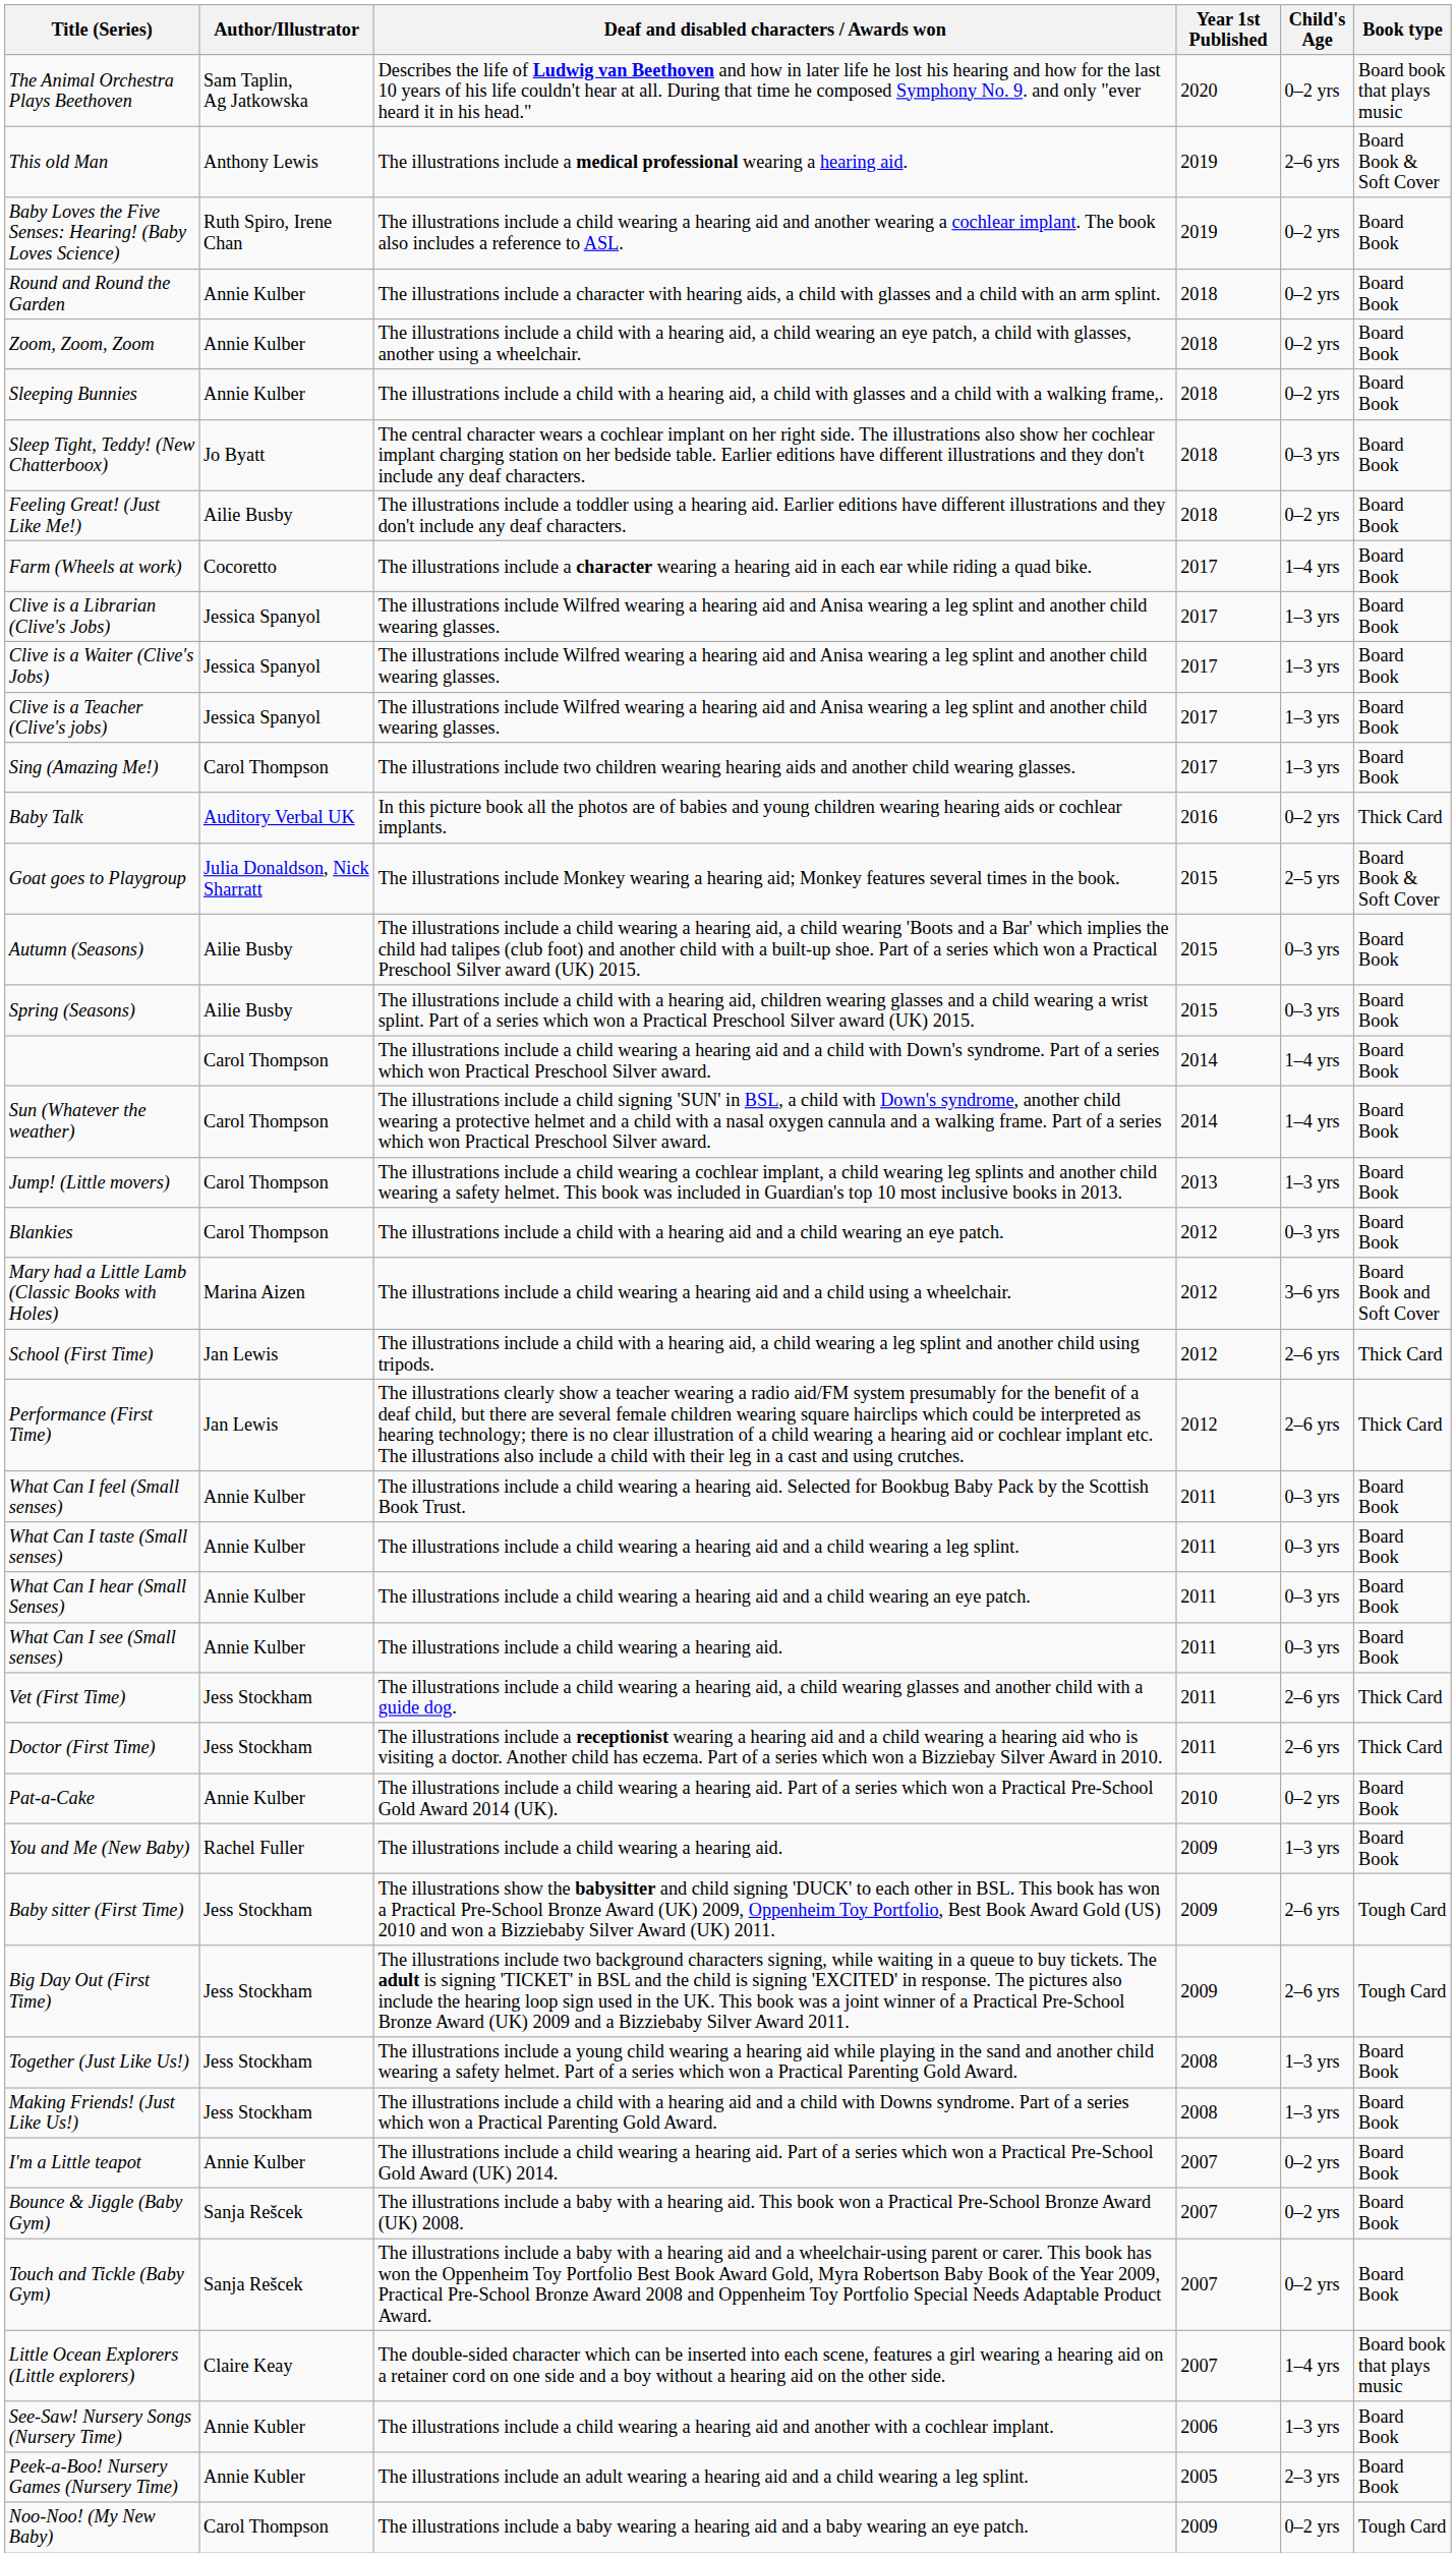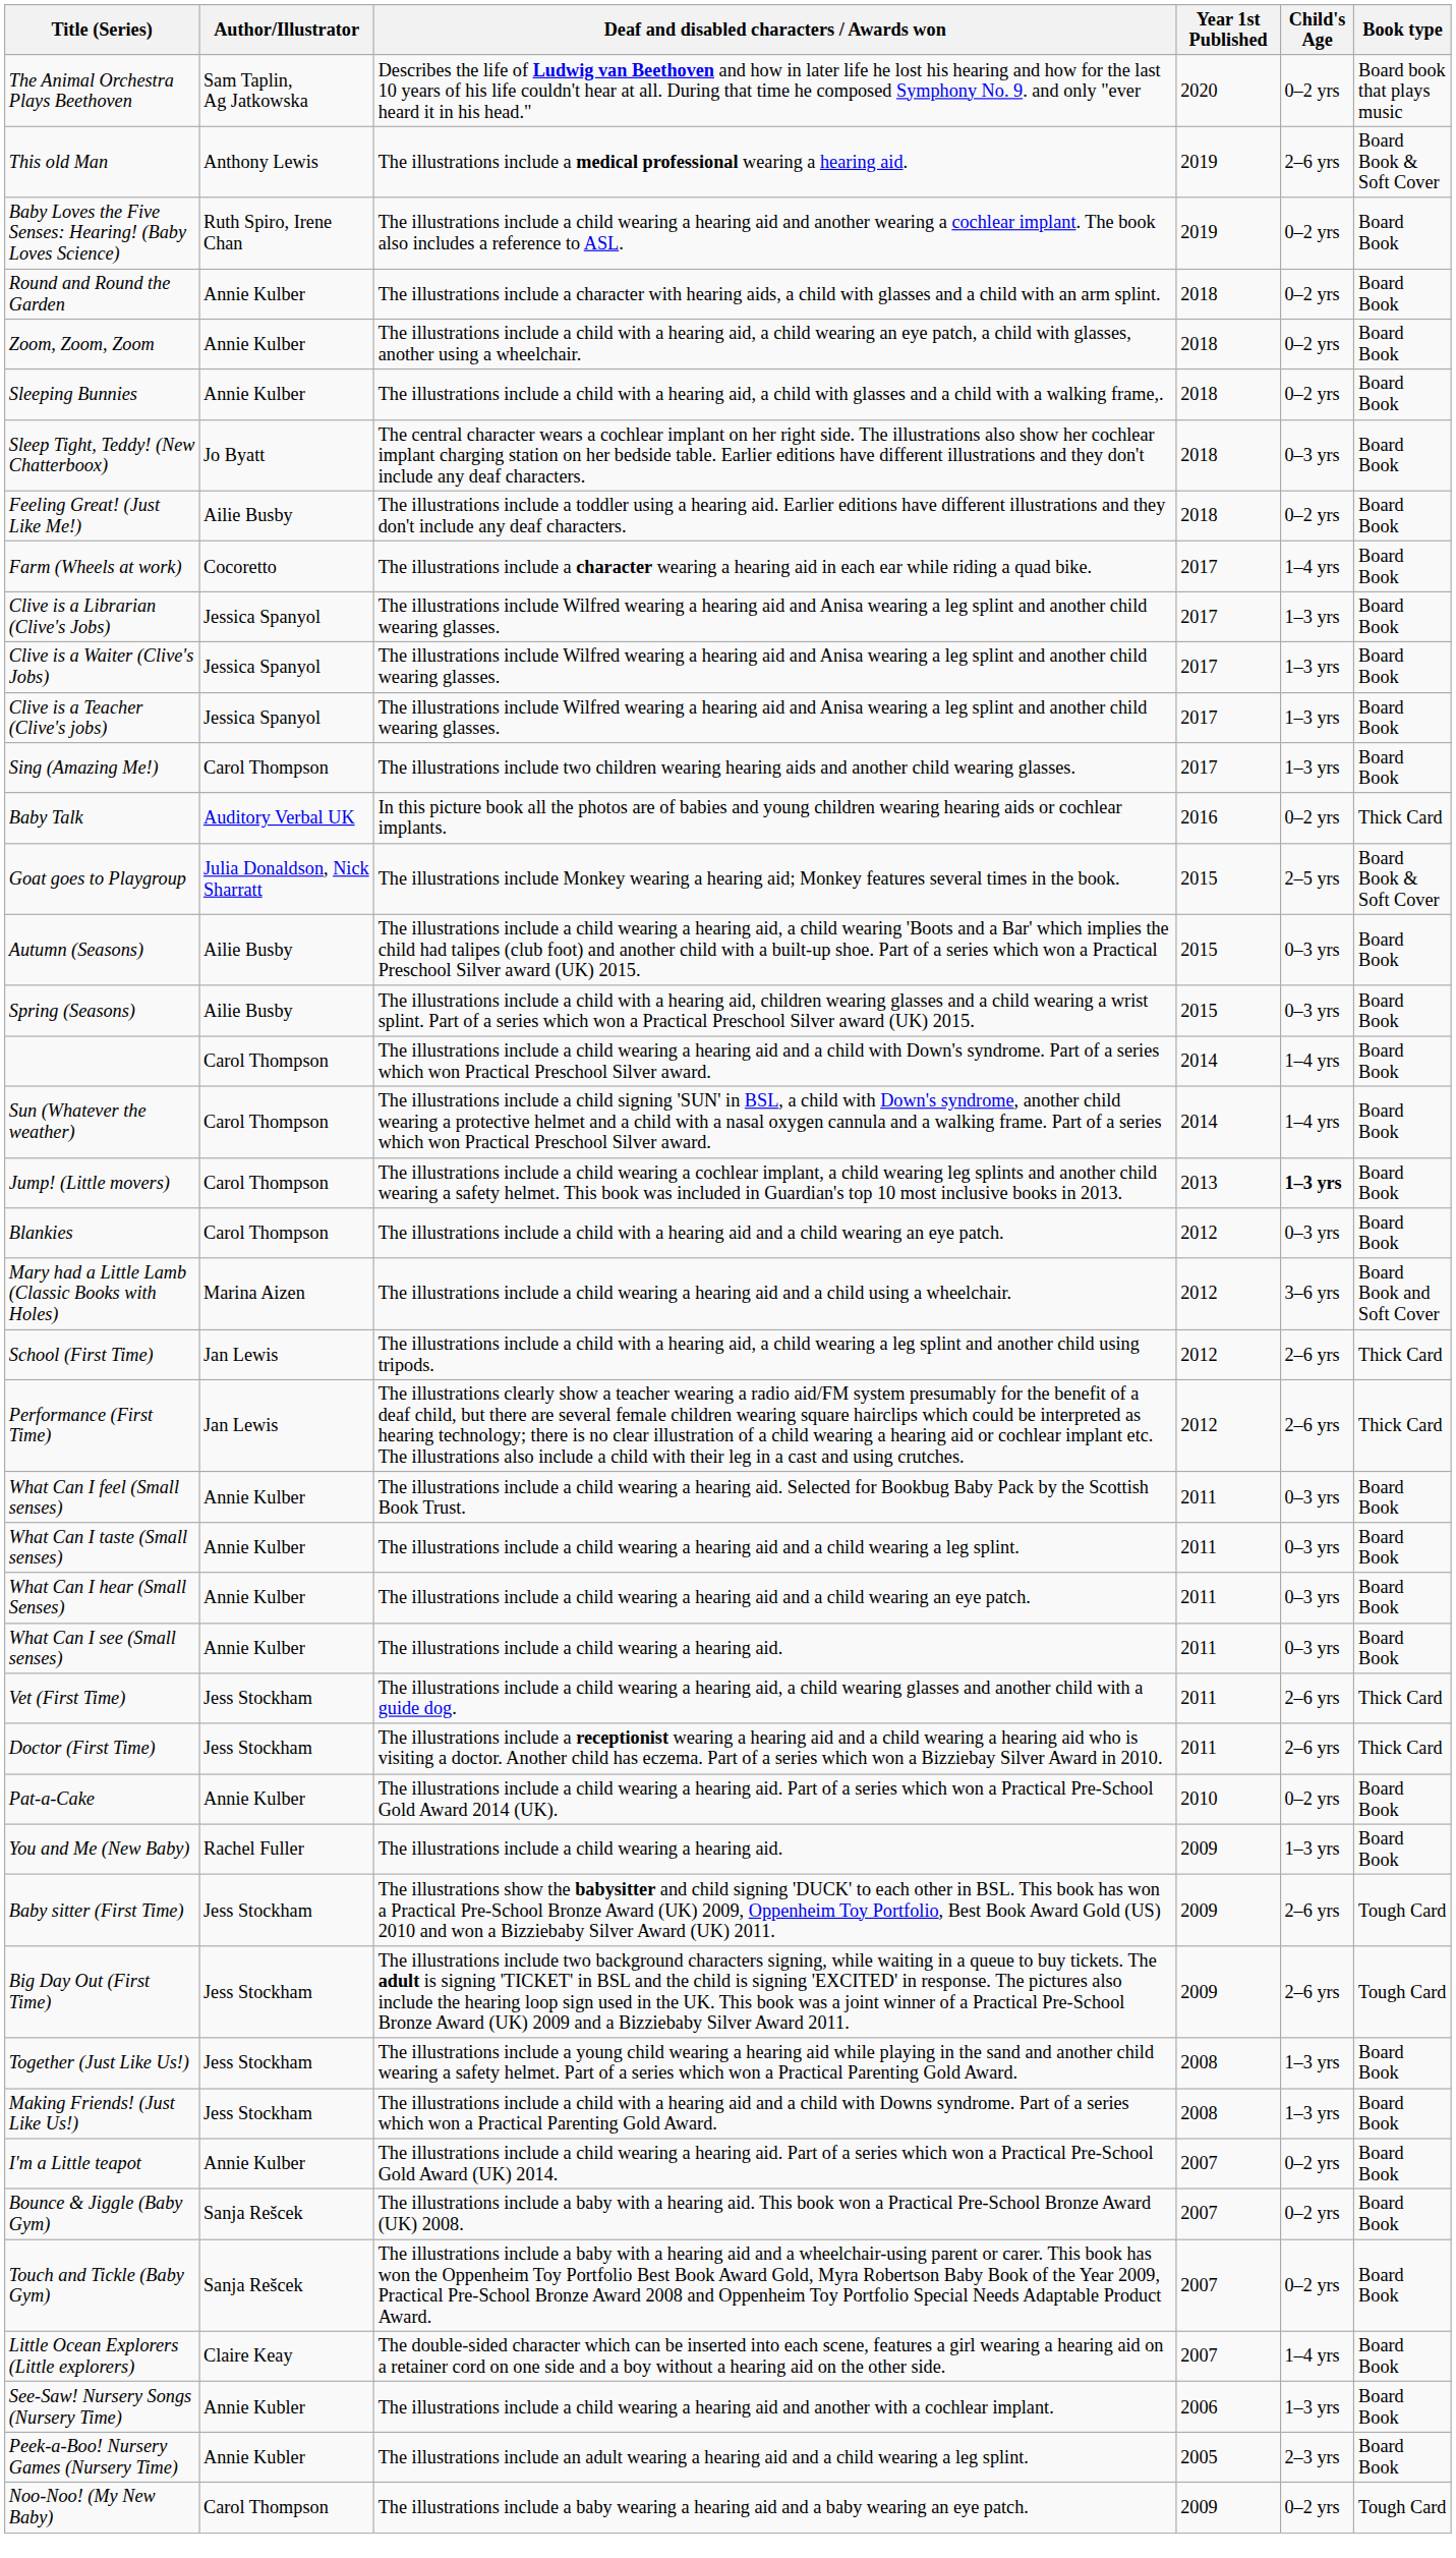Jump! (Little movers) | Child's Age: normal -> bold
Little Ocean Explorers (Little explorers) | Book type: Board book that plays music -> Board Book
